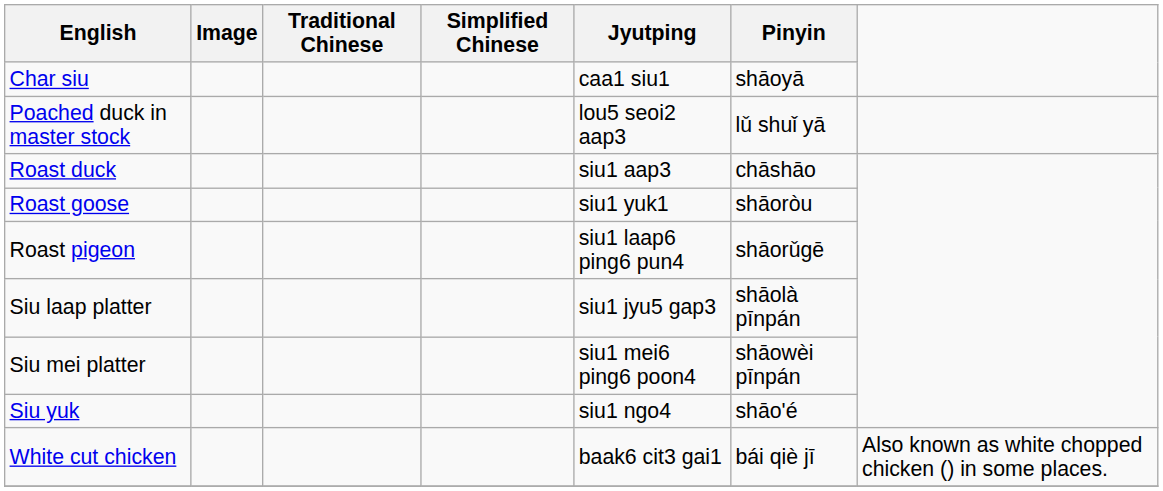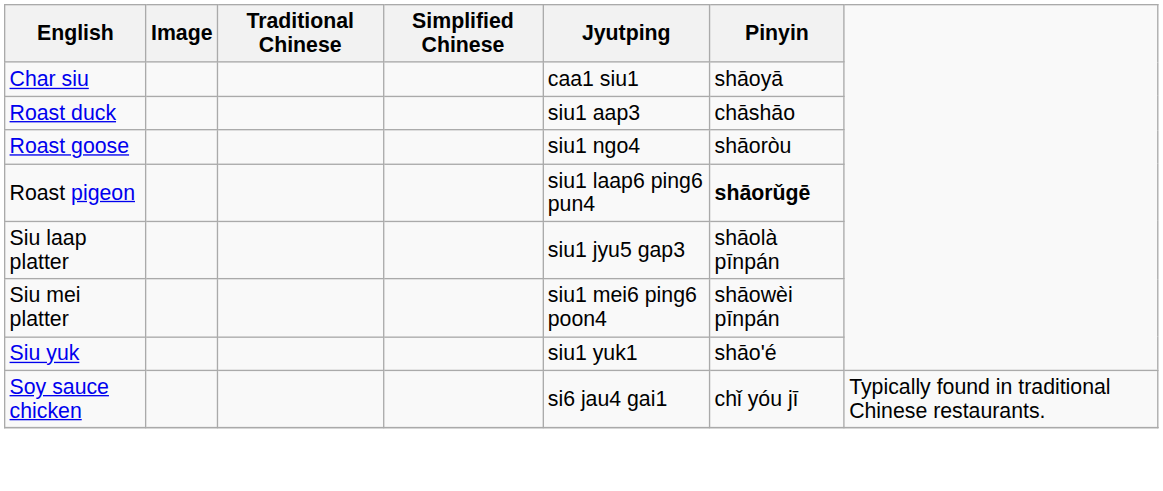- row: Poached duck in master stock | lou5 seoi2 aap3 | lǔ shuǐ yā
Roast goose | Jyutping: siu1 yuk1 -> siu1 ngo4
Roast pigeon | Pinyin: normal -> bold
Siu yuk | Jyutping: siu1 ngo4 -> siu1 yuk1
+ row: Soy sauce chicken | si6 jau4 gai1 | chǐ yóu jī | Typically found in traditional Chinese restaurants.
- row: White cut chicken | baak6 cit3 gai1 | bái qiè jī | Also known as white chopped chicken () in some places.
